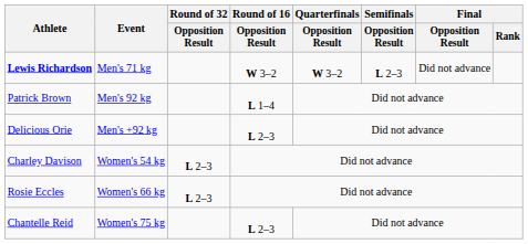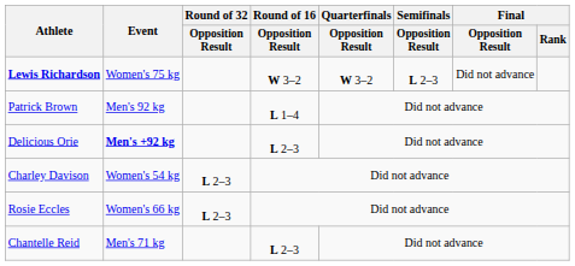Lewis Richardson | Event: Men's 71 kg -> Women's 75 kg
Delicious Orie | Event: normal -> bold
Chantelle Reid | Event: Women's 75 kg -> Men's 71 kg
